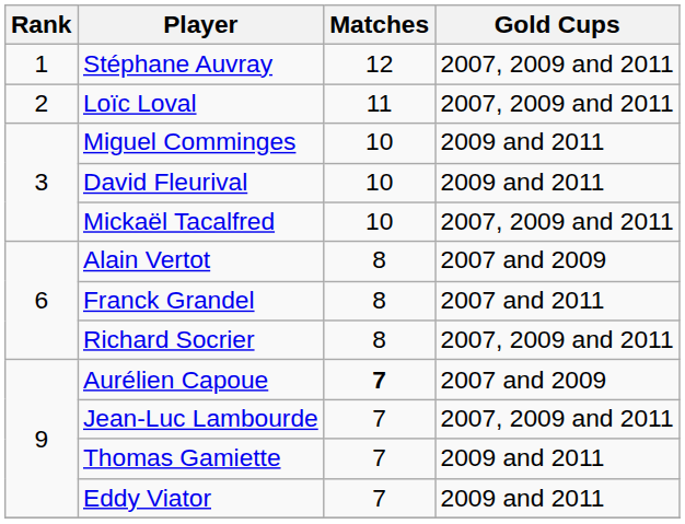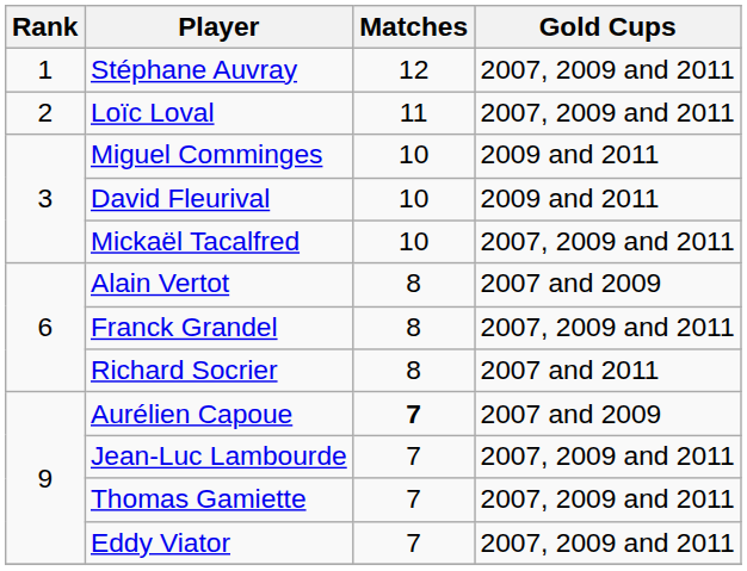Franck Grandel | Gold Cups: 2007 and 2011 -> 2007, 2009 and 2011
Richard Socrier | Gold Cups: 2007, 2009 and 2011 -> 2007 and 2011
Thomas Gamiette | Gold Cups: 2009 and 2011 -> 2007, 2009 and 2011
Eddy Viator | Gold Cups: 2009 and 2011 -> 2007, 2009 and 2011
